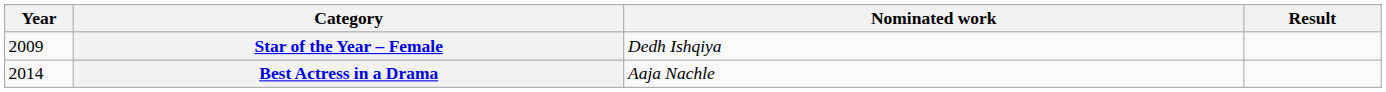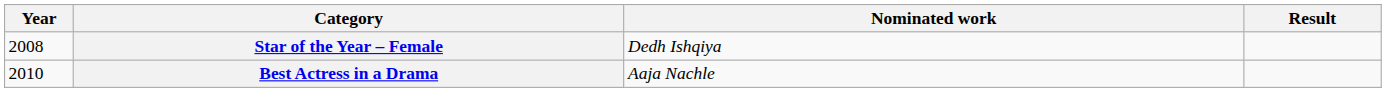Star of the Year – Female | Year: 2009 -> 2008
Best Actress in a Drama | Year: 2014 -> 2010
